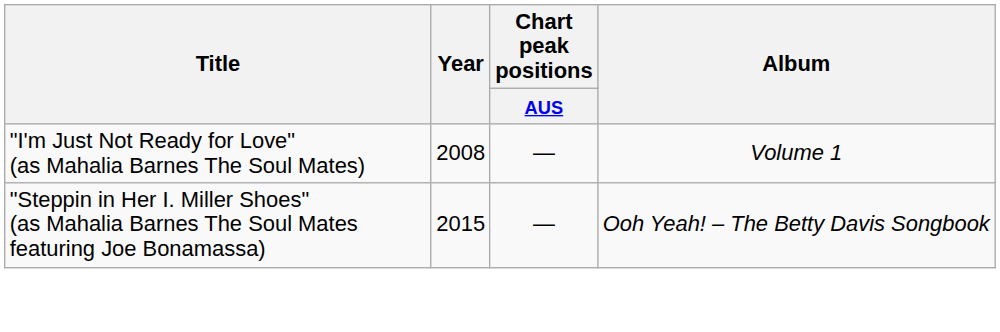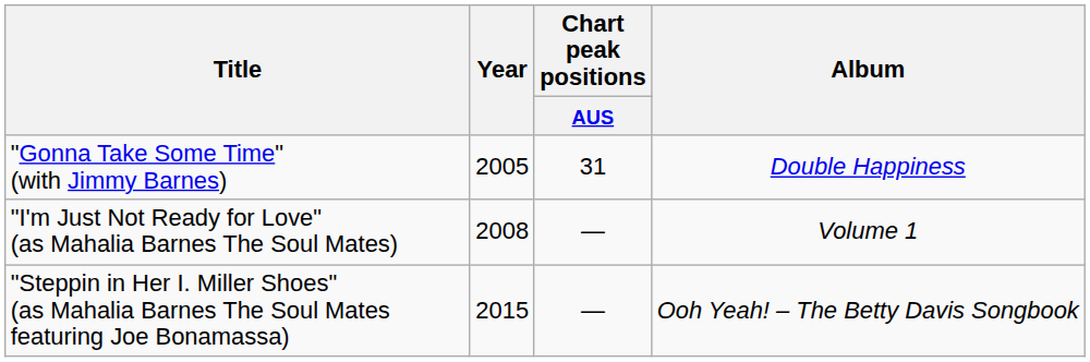+ row: "Gonna Take Some Time" (with Jimmy Barnes) | 2005 | 31 | Double Happiness
